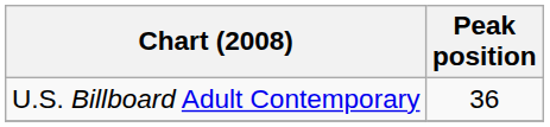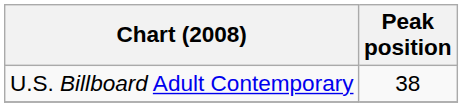U.S. Billboard Adult Contemporary | Peak position: 36 -> 38
